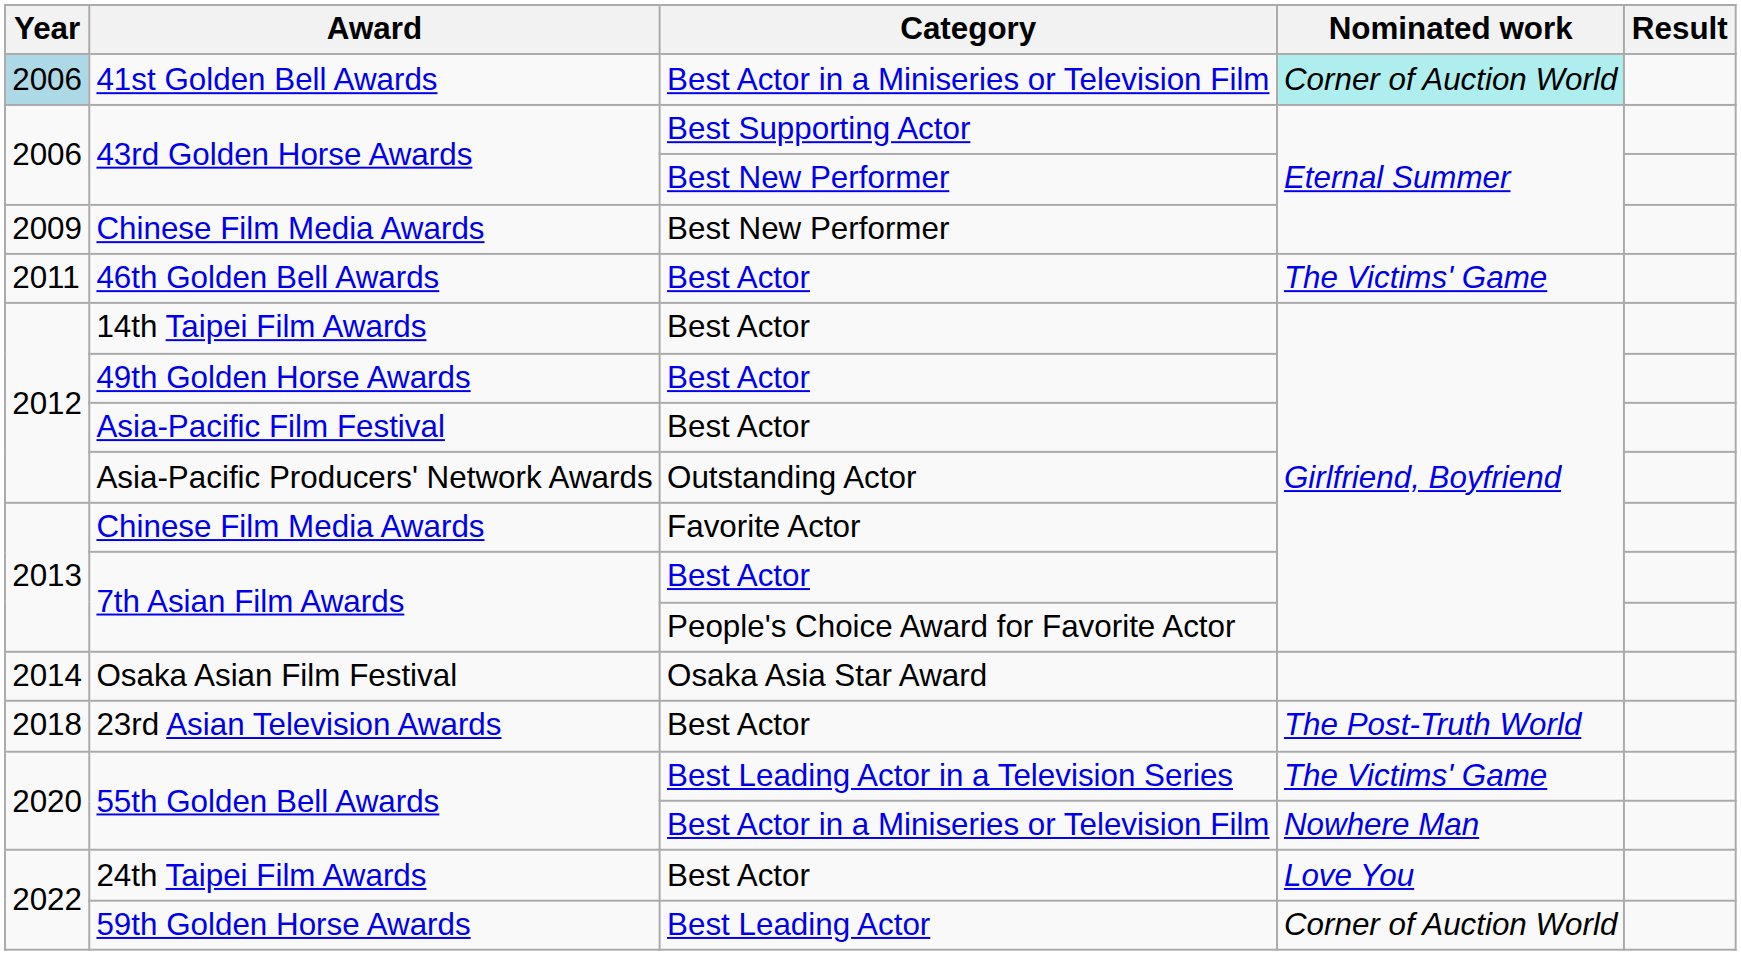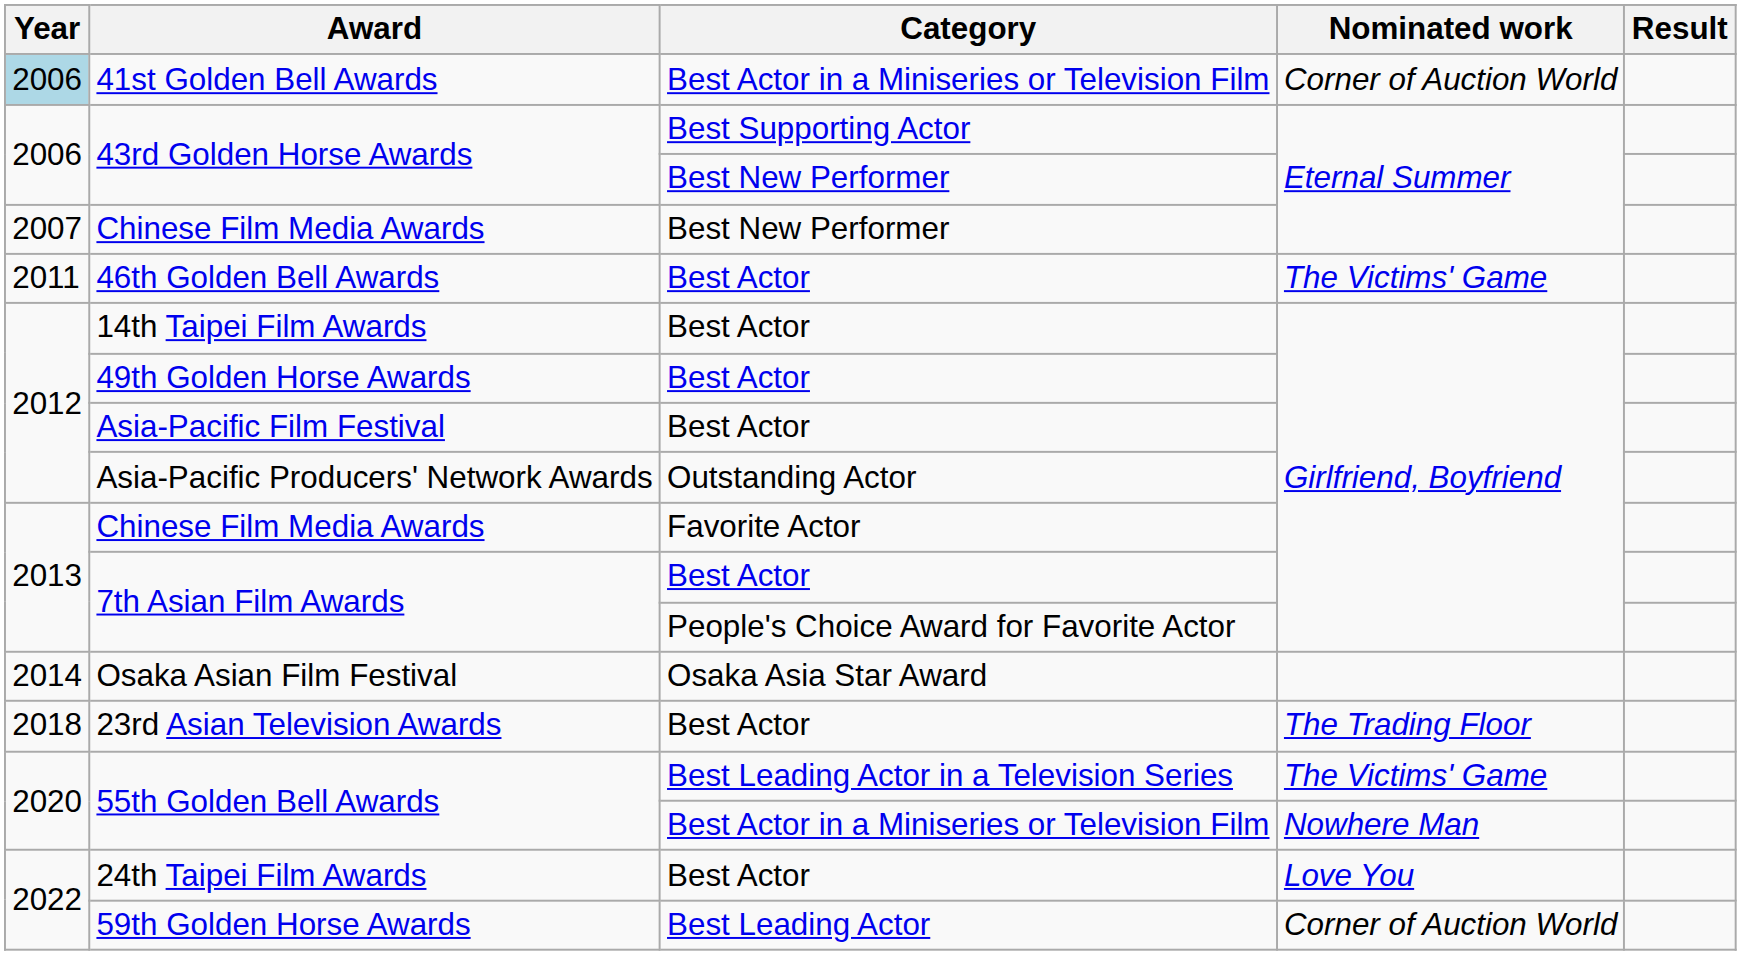41st Golden Bell Awards | Nominated work: paleturquoise background -> no background
Chinese Film Media Awards / Best New Performer | Year: 2009 -> 2007
23rd Asian Television Awards | Nominated work: The Post-Truth World -> The Trading Floor
